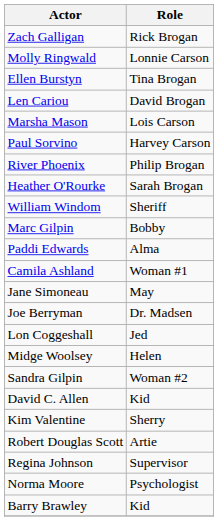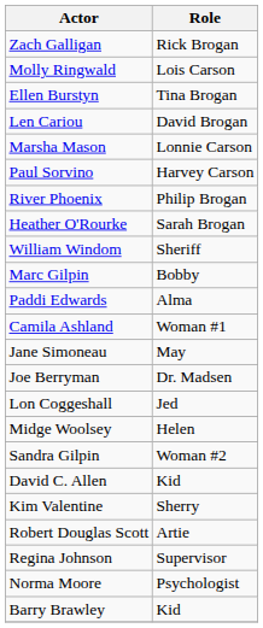Molly Ringwald | Role: Lonnie Carson -> Lois Carson
Marsha Mason | Role: Lois Carson -> Lonnie Carson
